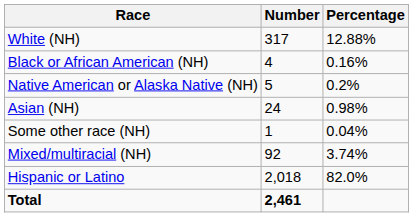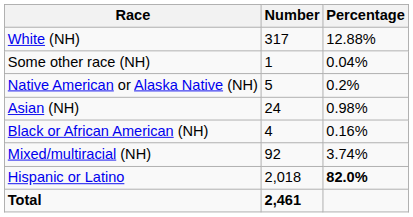rows swapped: Black or African American (NH) <-> Some other race (NH)
Hispanic or Latino | Percentage: normal -> bold
